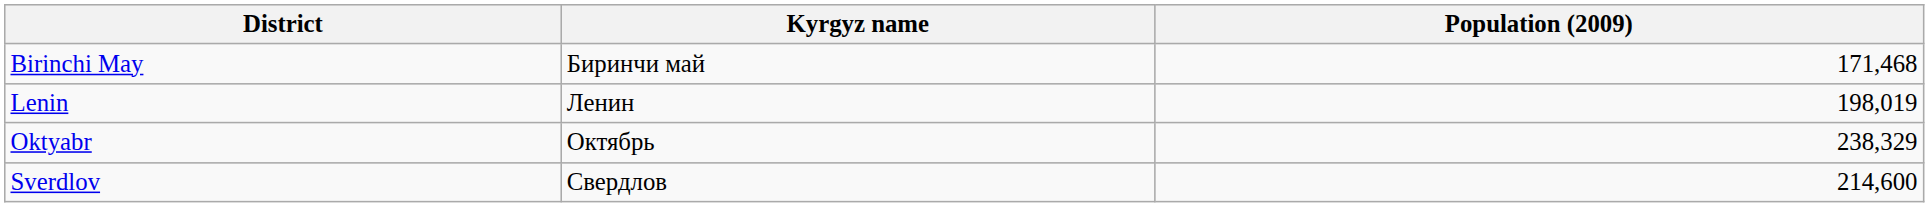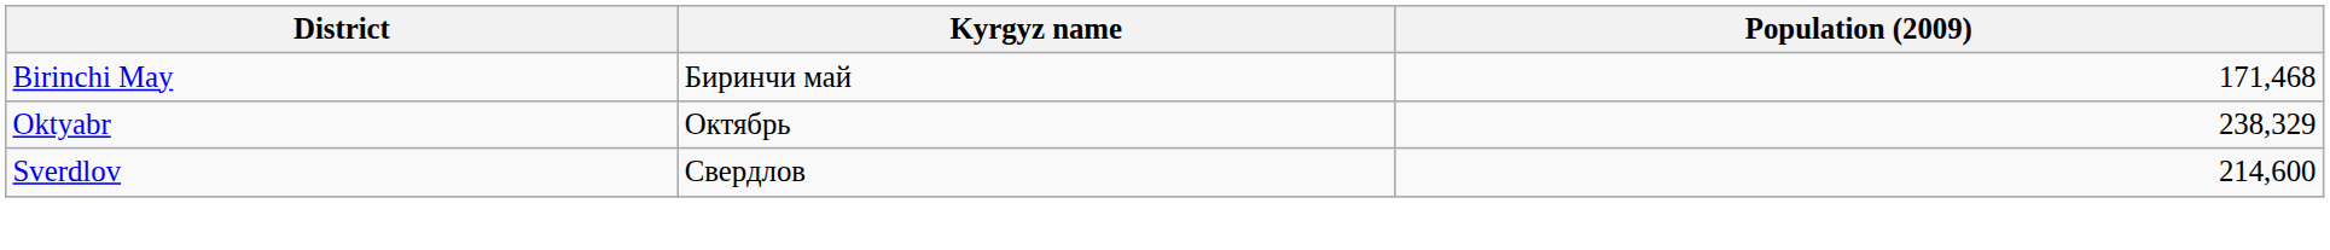- row: Lenin | Ленин | 198,019
